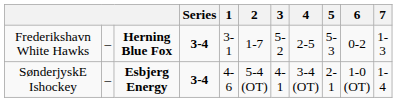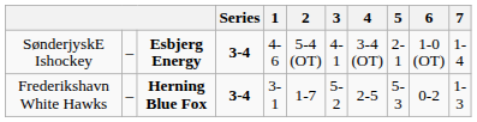rows swapped: SønderjyskE Ishockey <-> Frederikshavn White Hawks
